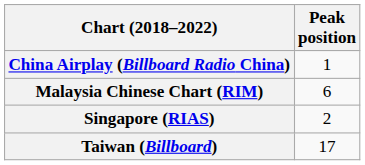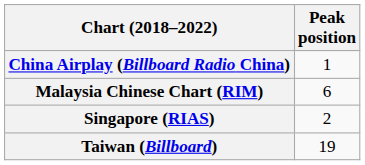Taiwan (Billboard) | Peak position: 17 -> 19
